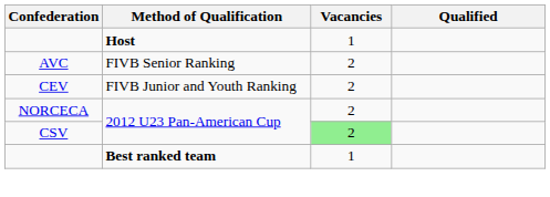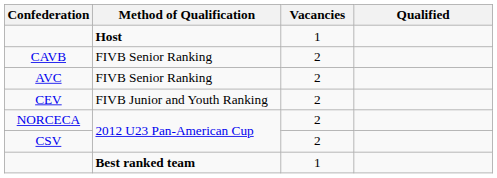+ row: CAVB | FIVB Senior Ranking | 2
CSV | Vacancies: lightgreen background -> no background
